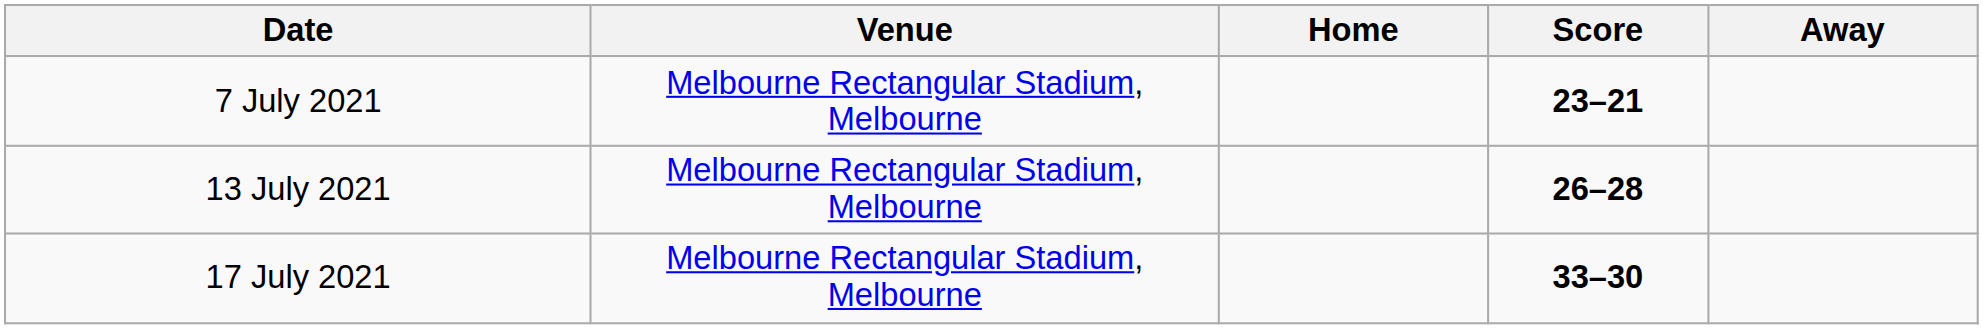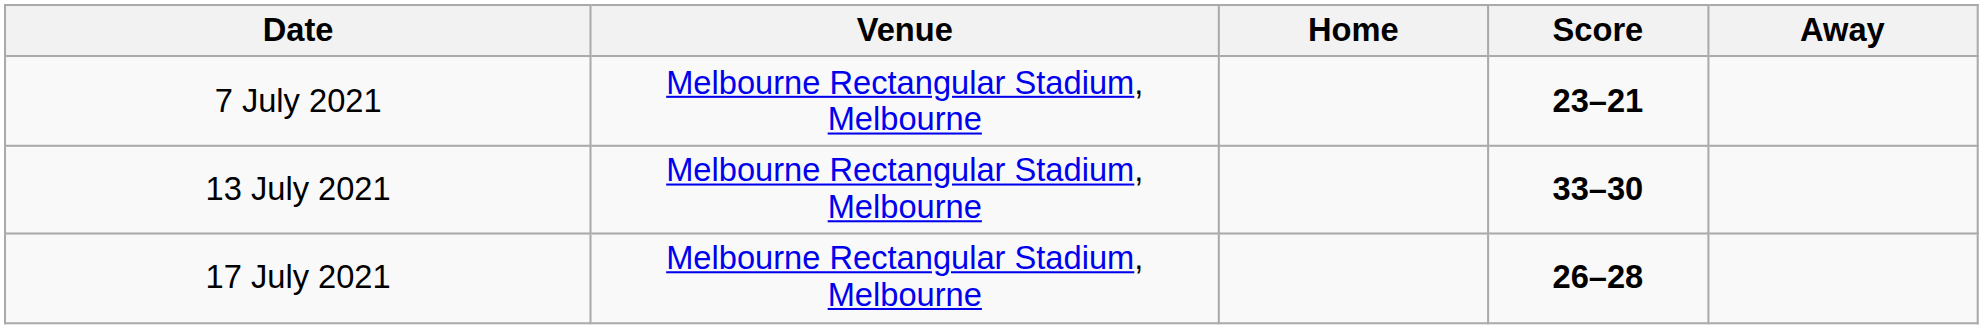13 July 2021 | Score: 26–28 -> 33–30
17 July 2021 | Score: 33–30 -> 26–28
